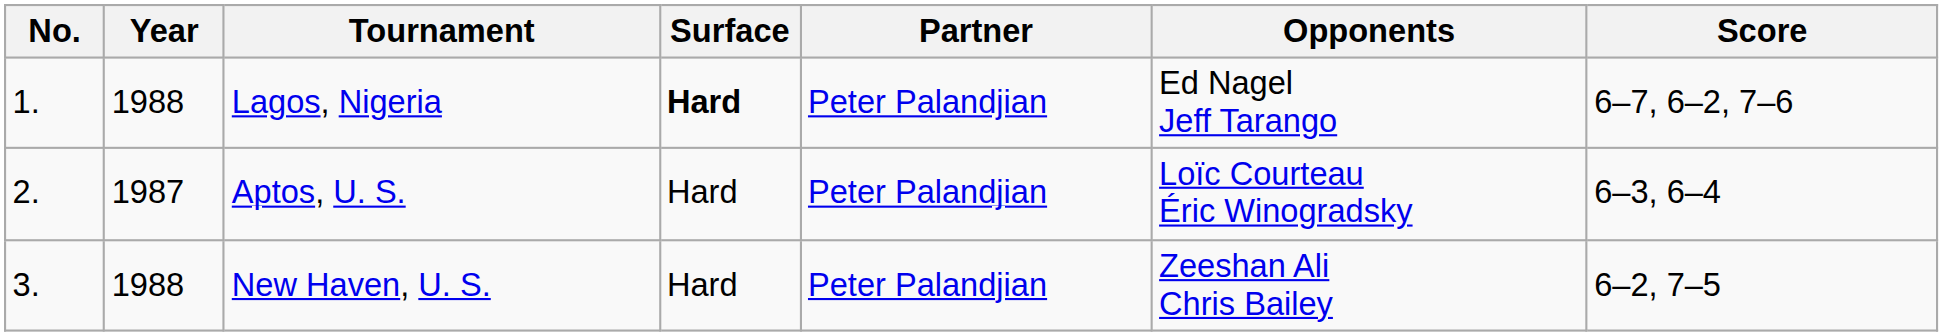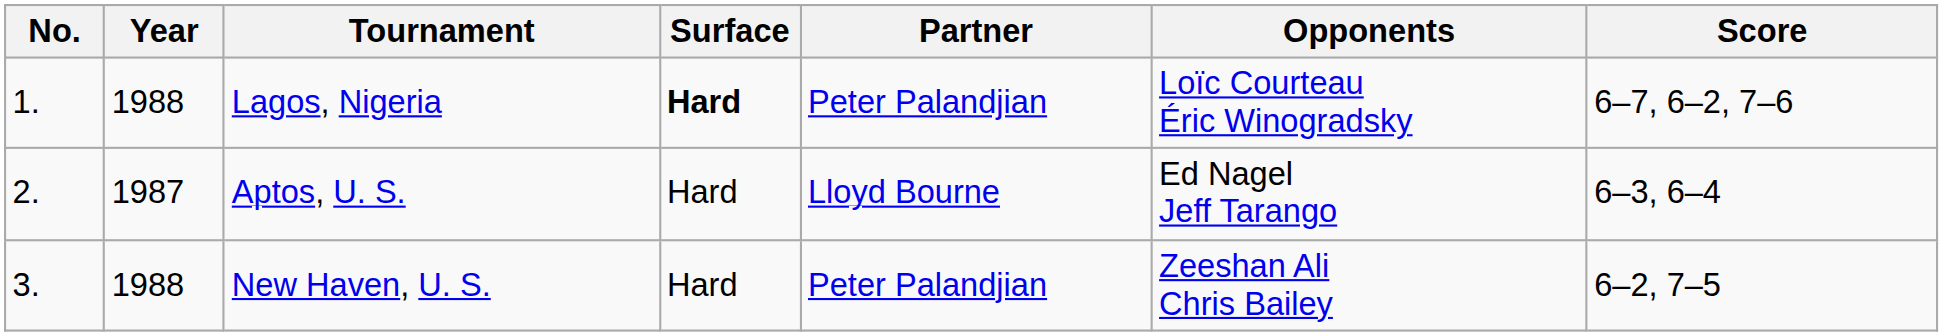Lagos, Nigeria | Opponents: Ed Nagel Jeff Tarango -> Loïc Courteau Éric Winogradsky
Aptos, U. S. | Partner: Peter Palandjian -> Lloyd Bourne
Aptos, U. S. | Opponents: Loïc Courteau Éric Winogradsky -> Ed Nagel Jeff Tarango
